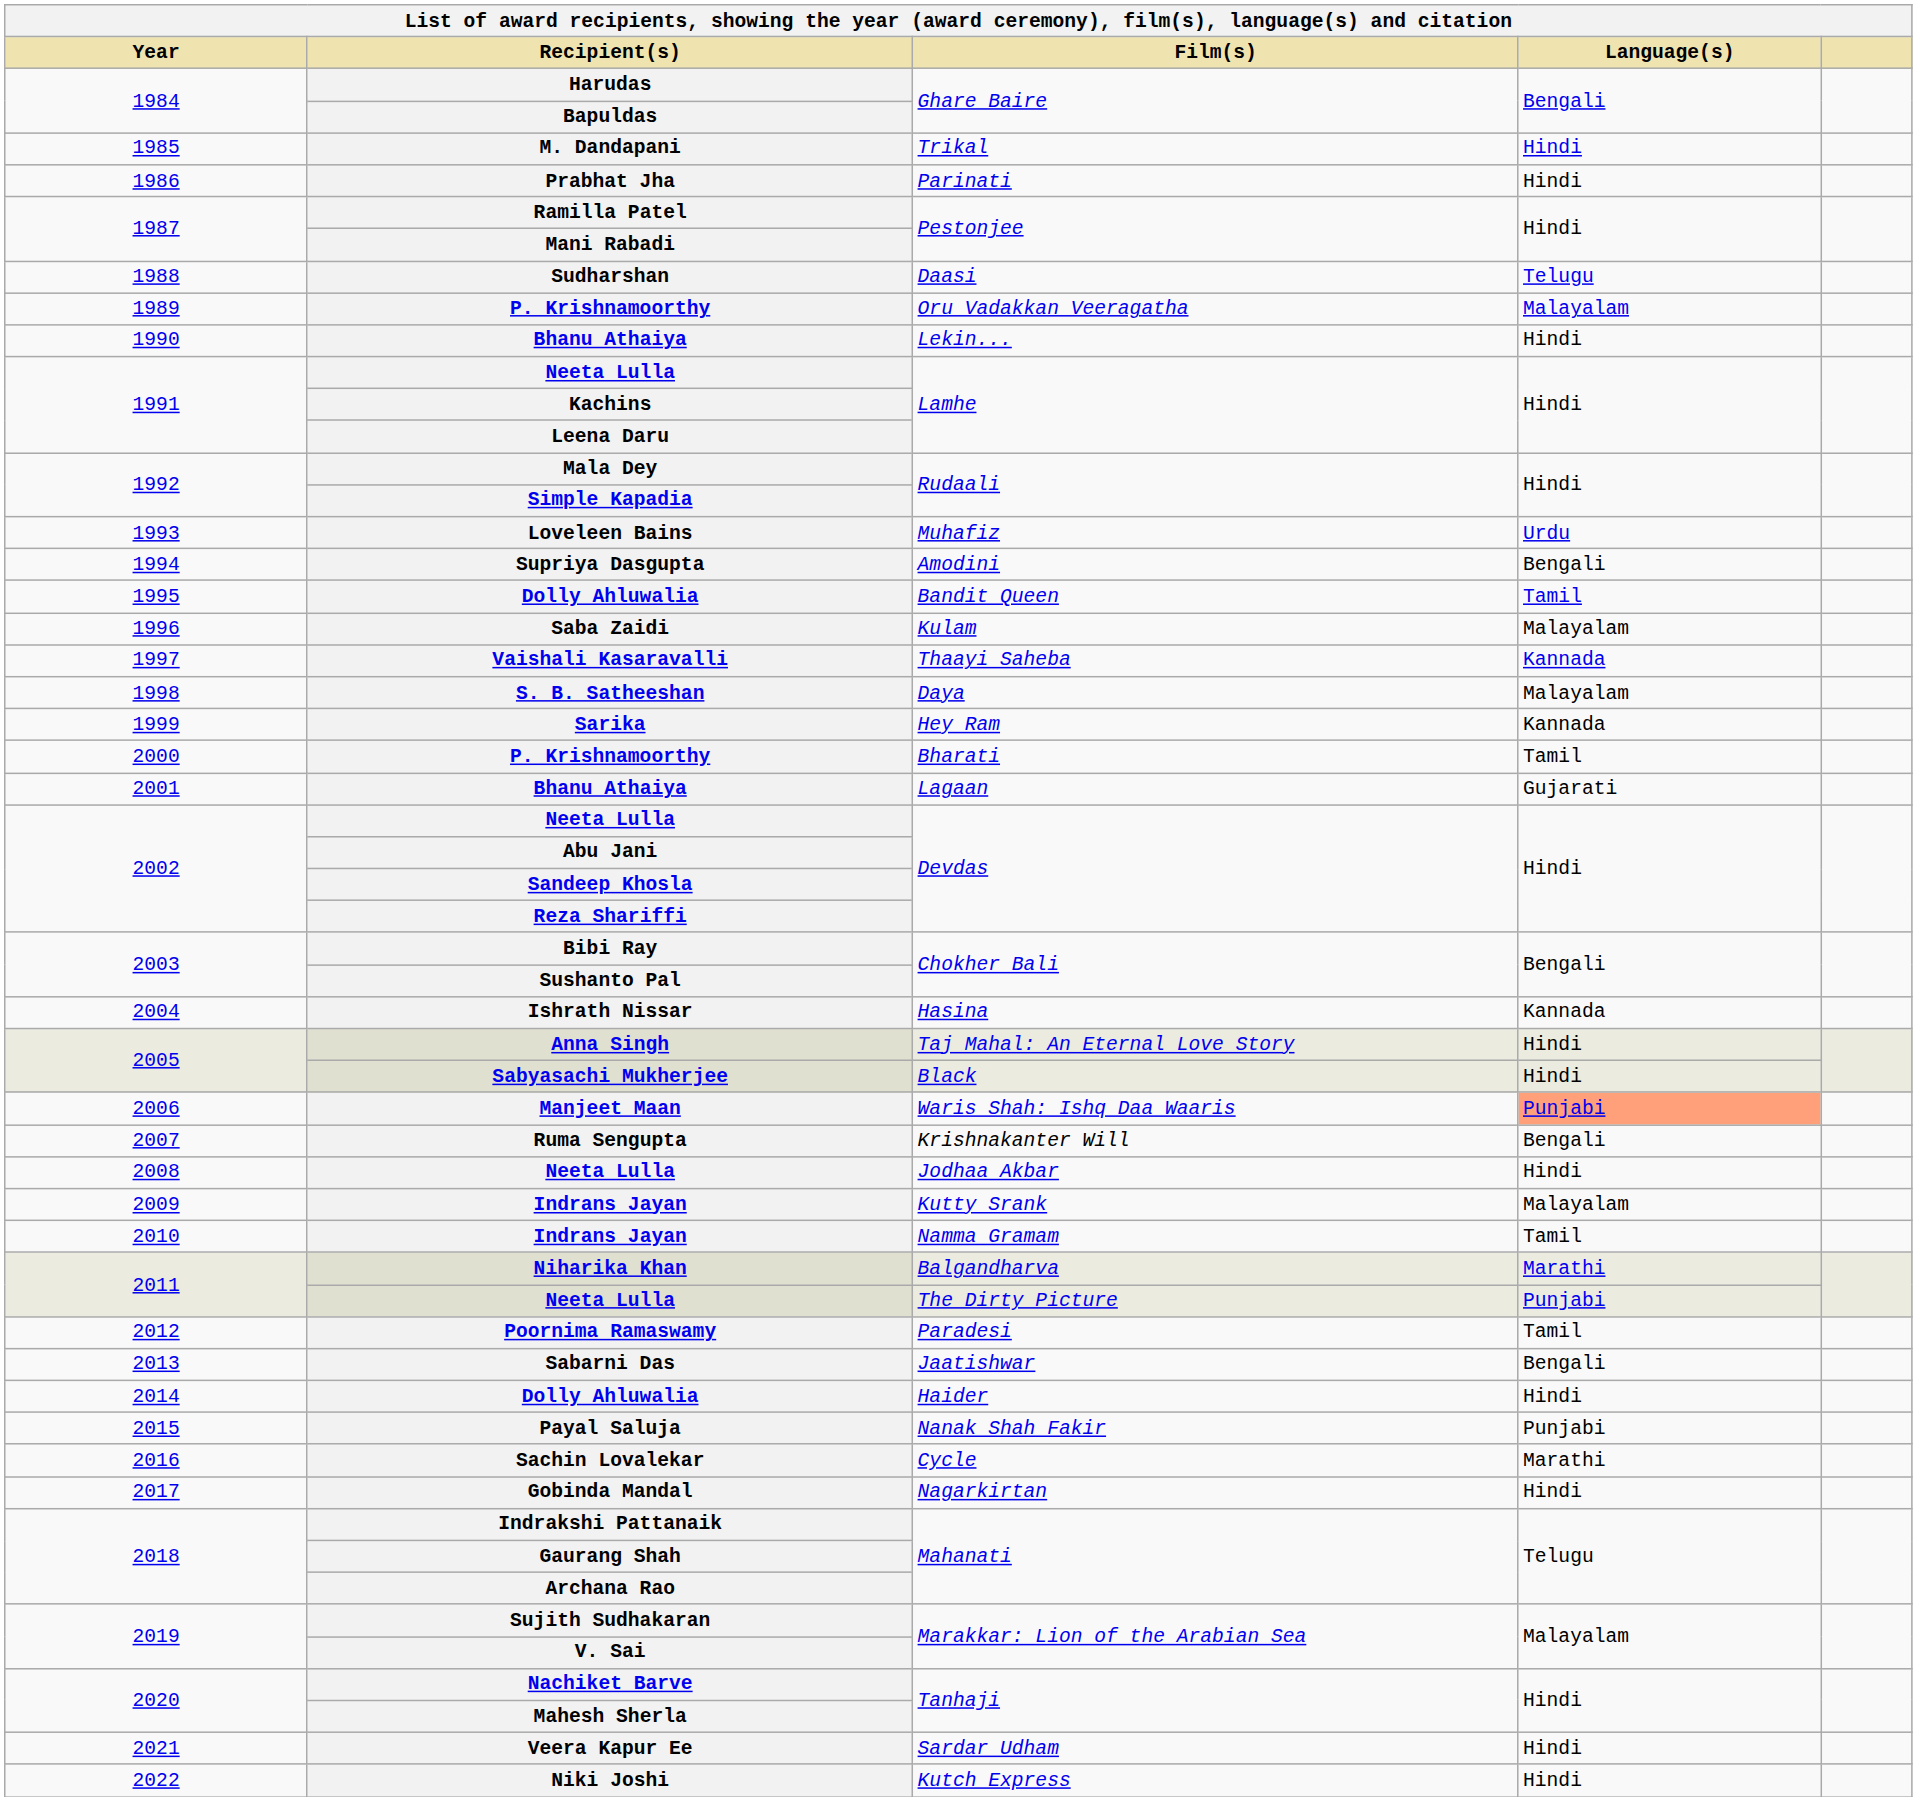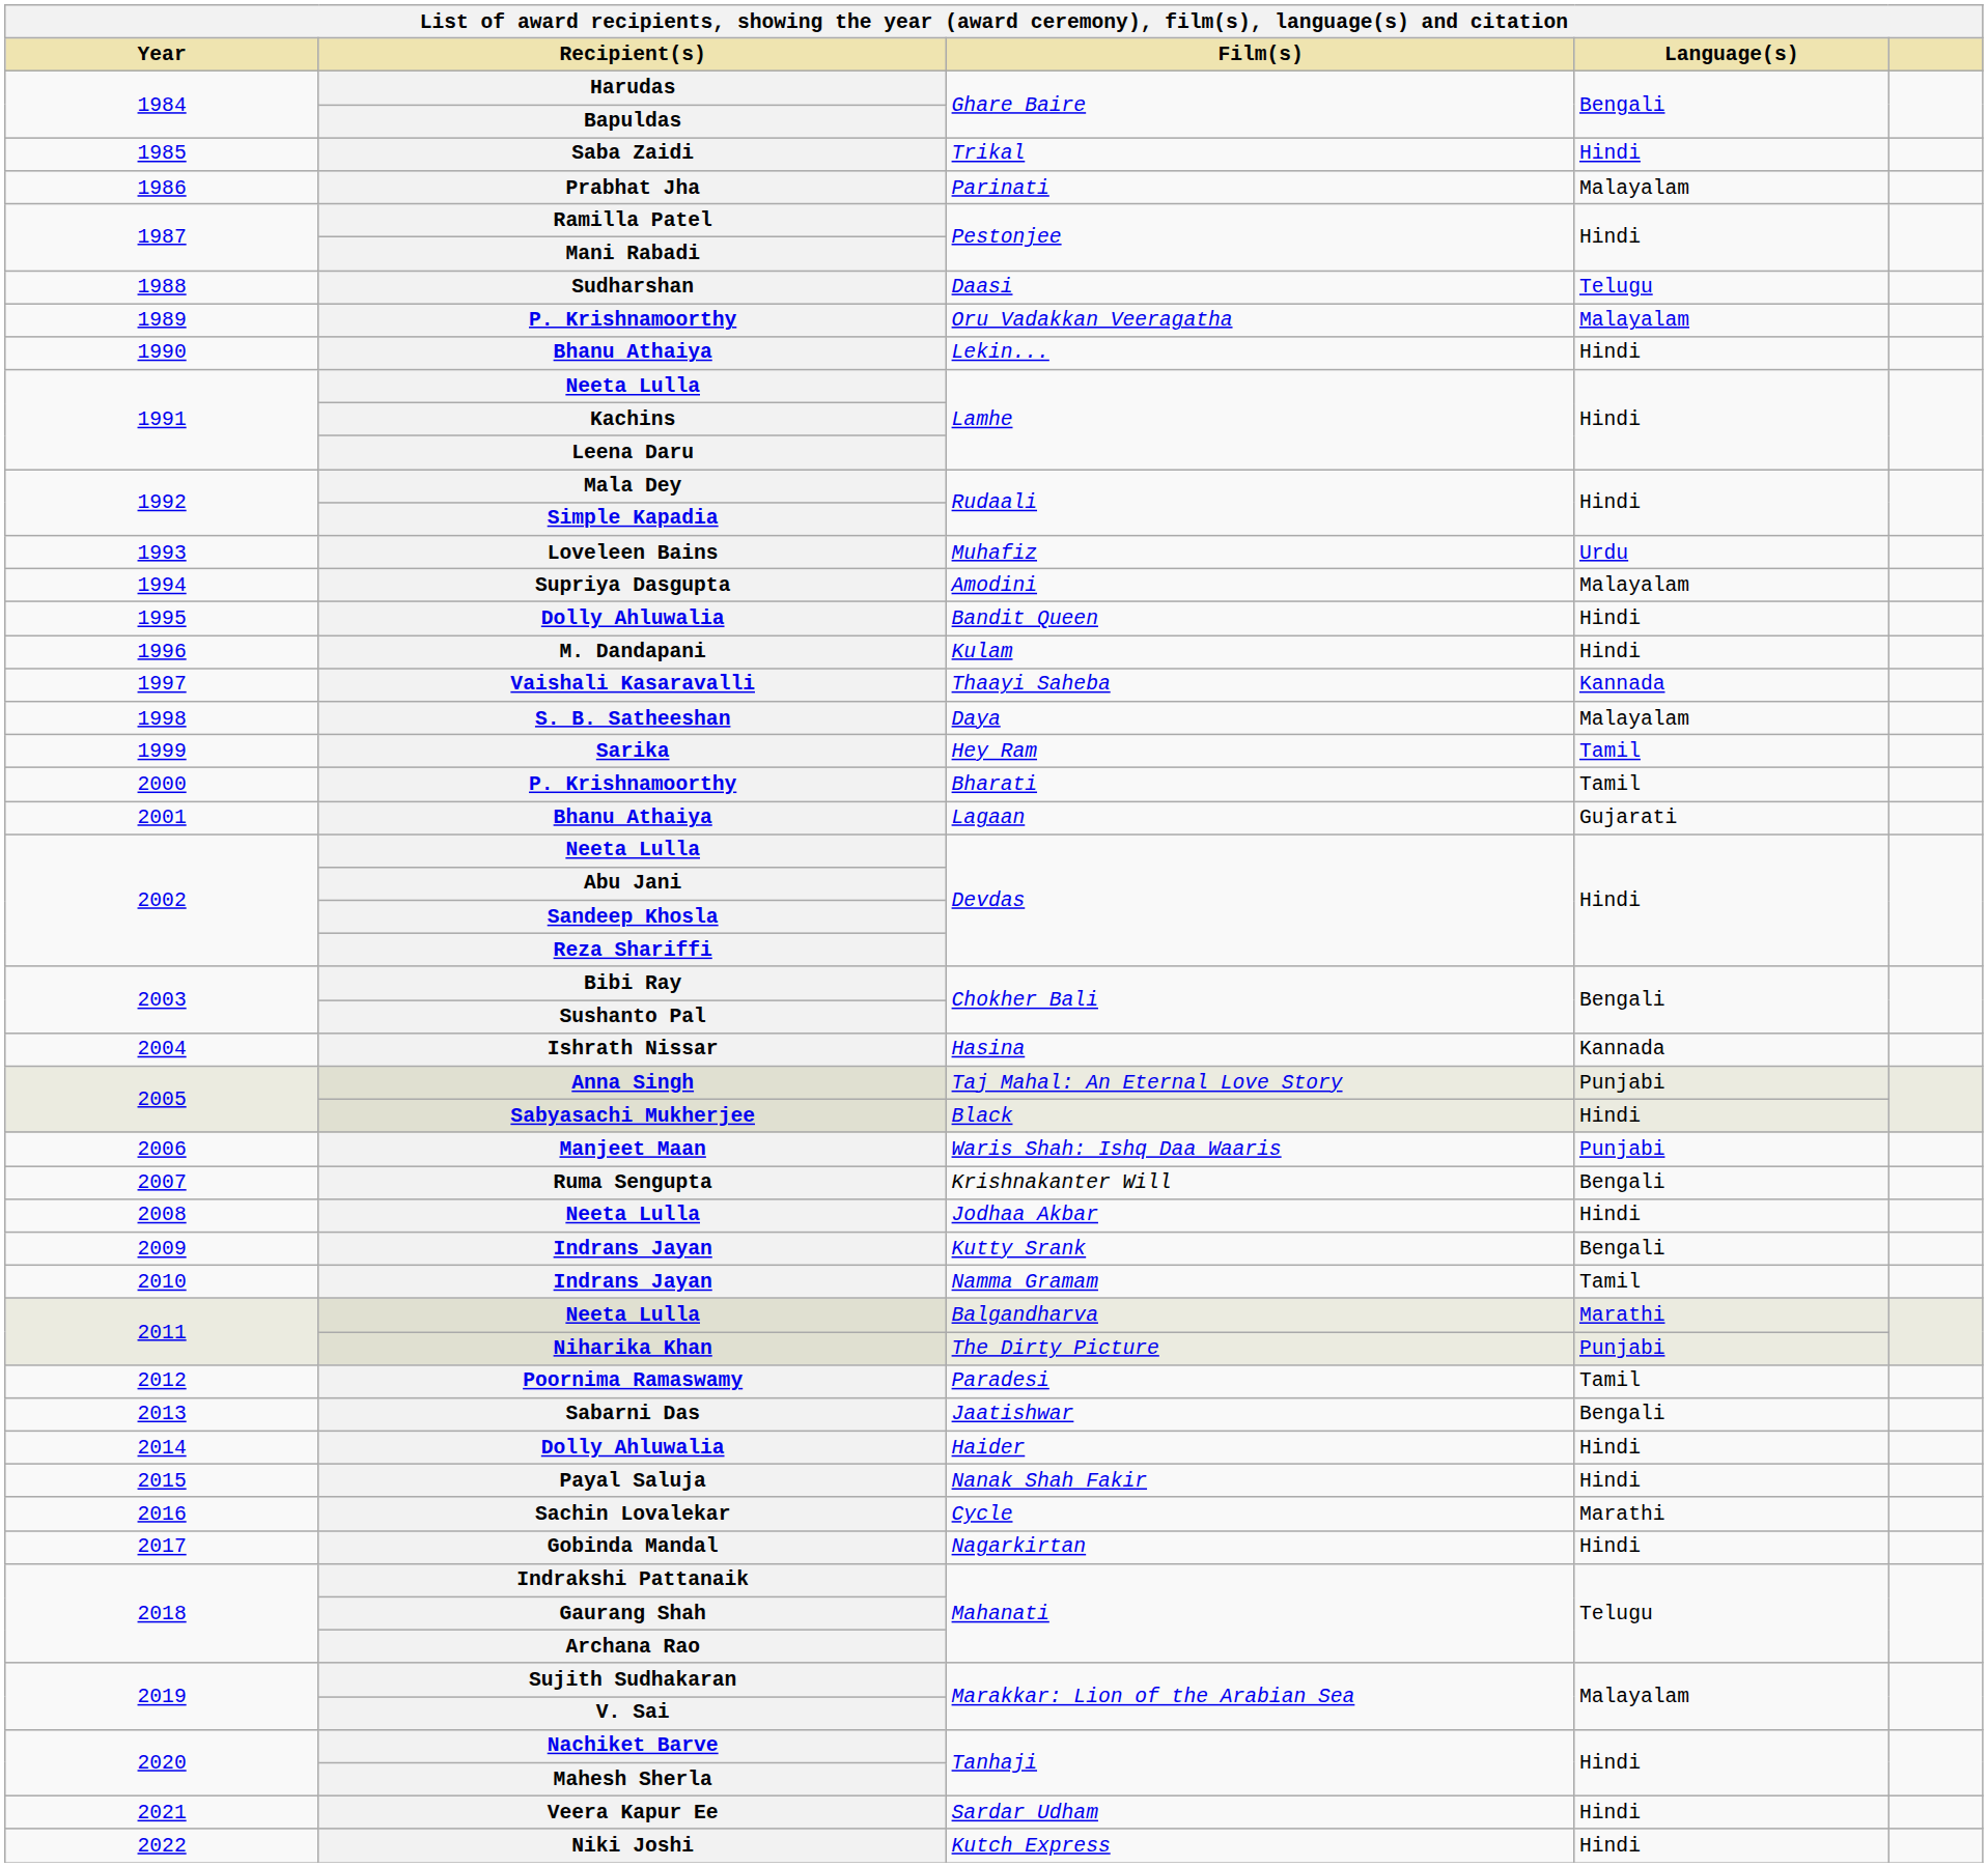Trikal | Recipient(s): M. Dandapani -> Saba Zaidi
Parinati | Language(s): Hindi -> Malayalam
Amodini | Language(s): Bengali -> Malayalam
Bandit Queen | Language(s): Tamil -> Hindi
Kulam | Recipient(s): Saba Zaidi -> M. Dandapani
Kulam | Language(s): Malayalam -> Hindi
Hey Ram | Language(s): Kannada -> Tamil
Taj Mahal: An Eternal Love Story | Language(s): Hindi -> Punjabi
Waris Shah: Ishq Daa Waaris | Language(s): lightsalmon background -> no background
Kutty Srank | Language(s): Malayalam -> Bengali
Balgandharva | Recipient(s): Niharika Khan -> Neeta Lulla
The Dirty Picture | Recipient(s): Neeta Lulla -> Niharika Khan
Nanak Shah Fakir | Language(s): Punjabi -> Hindi
